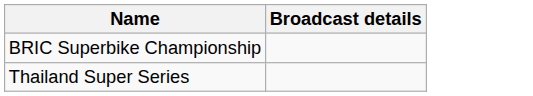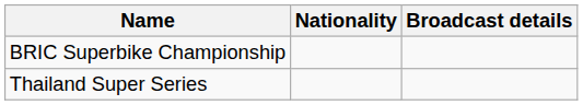+ column: Nationality
